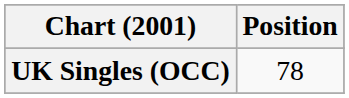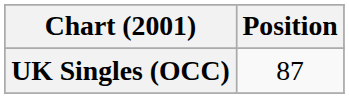UK Singles (OCC) | Position: 78 -> 87
